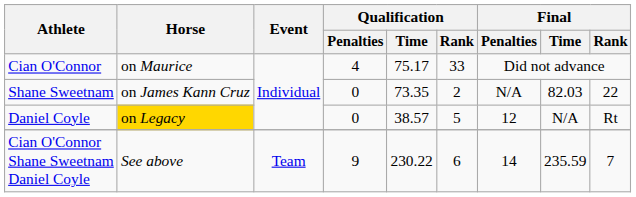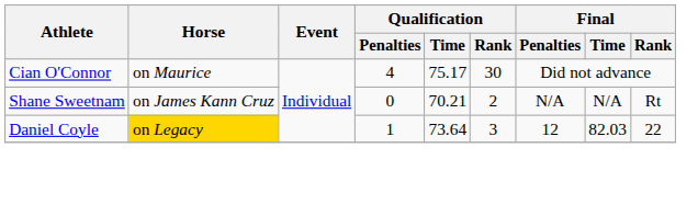Cian O'Connor | Qualification / Rank: 33 -> 30
Shane Sweetnam | Qualification / Time: 73.35 -> 70.21
Shane Sweetnam | Final / Time: 82.03 -> N/A
Shane Sweetnam | Final / Rank: 22 -> Rt
Daniel Coyle | Qualification / Penalties: 0 -> 1
Daniel Coyle | Qualification / Time: 38.57 -> 73.64
Daniel Coyle | Qualification / Rank: 5 -> 3
Daniel Coyle | Final / Time: N/A -> 82.03
Daniel Coyle | Final / Rank: Rt -> 22
- row: Cian O'Connor Shane Sweetnam Daniel Coyle | See above | Team | 9 | 230.22 | 6 | 14 | 235.59 | 7
